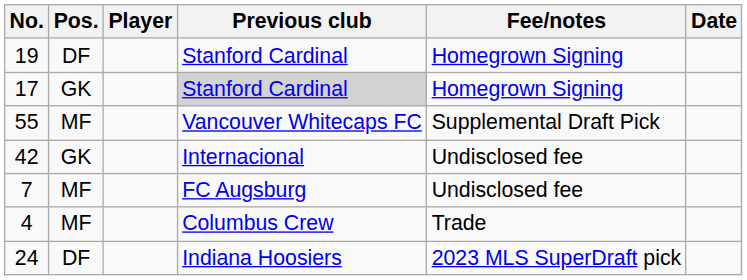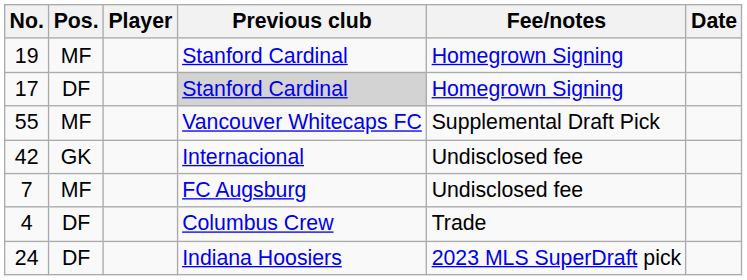19 | Pos.: DF -> MF
17 | Pos.: GK -> DF
4 | Pos.: MF -> DF
